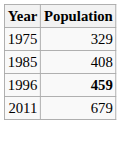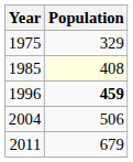1985 | Population: no background -> lightyellow background
+ row: 2004 | 506
